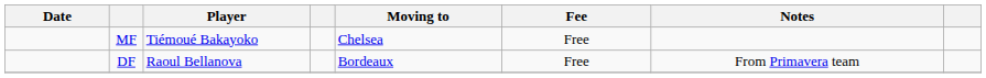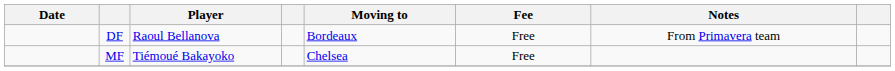rows swapped: DF <-> MF
